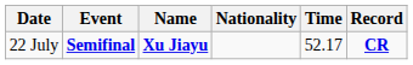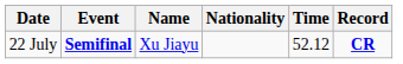22 July | Name: bold -> normal
22 July | Time: 52.17 -> 52.12
